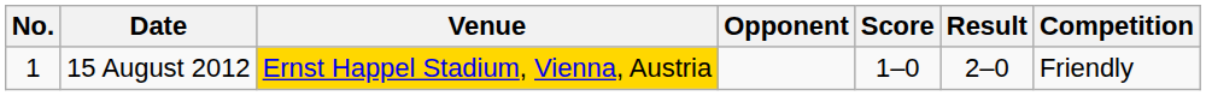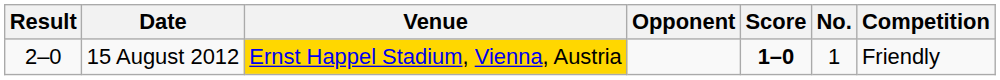columns swapped: No. <-> Result
15 August 2012 | Score: normal -> bold
